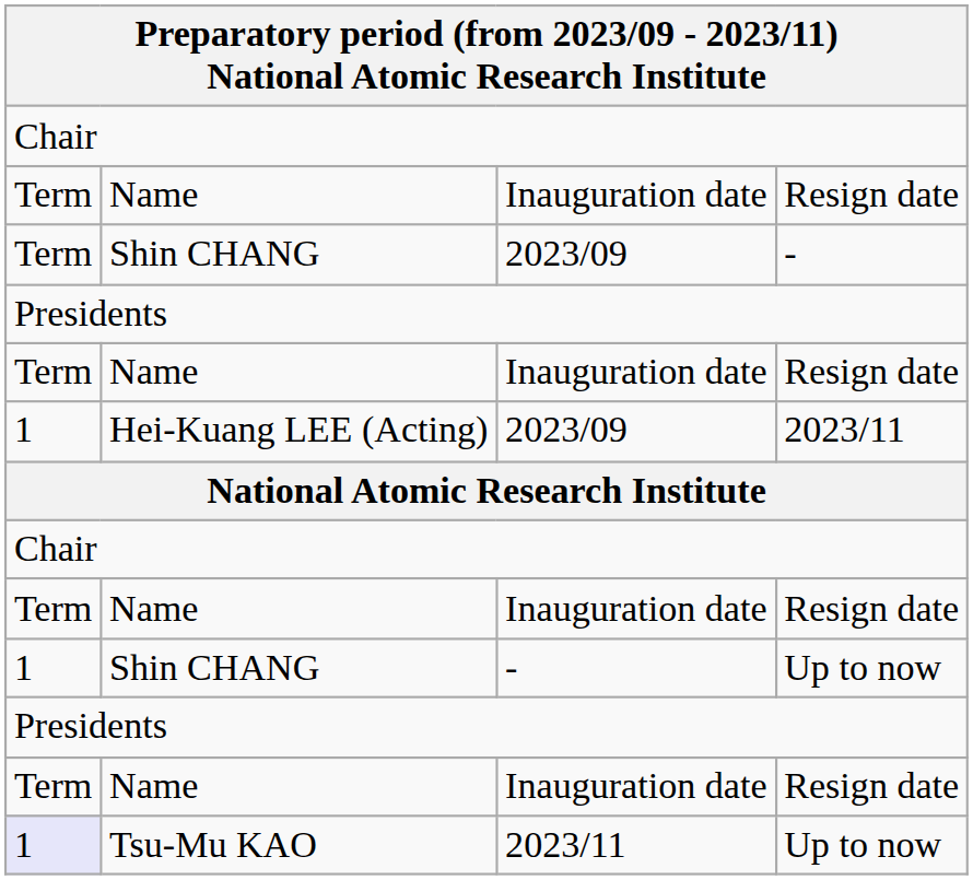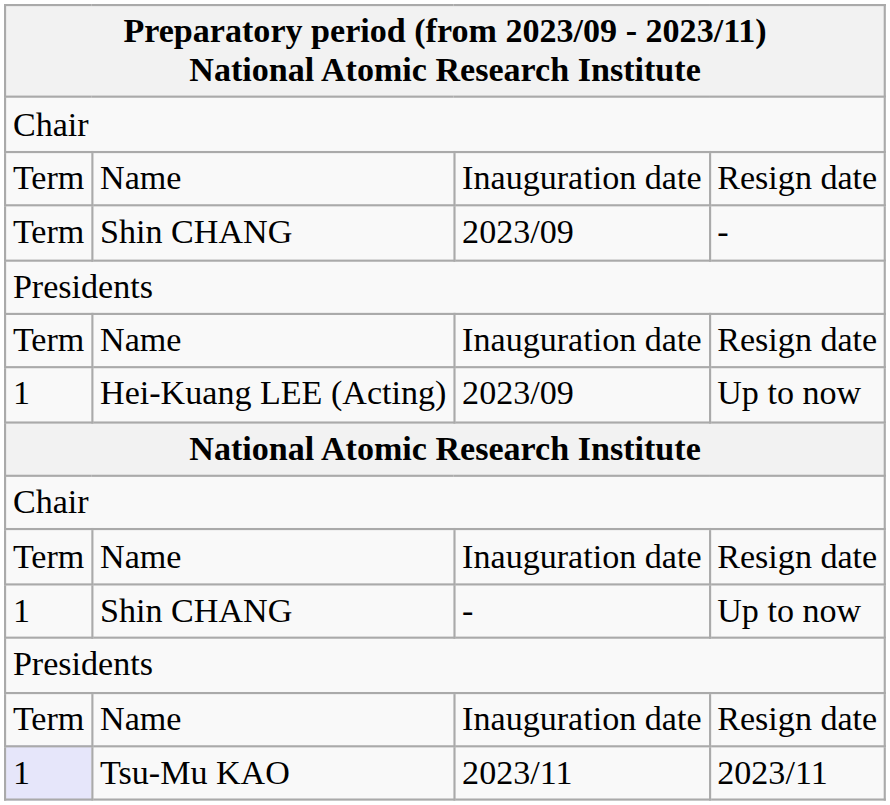Hei-Kuang LEE (Acting) | column 4: 2023/11 -> Up to now
Tsu-Mu KAO | column 4: Up to now -> 2023/11
